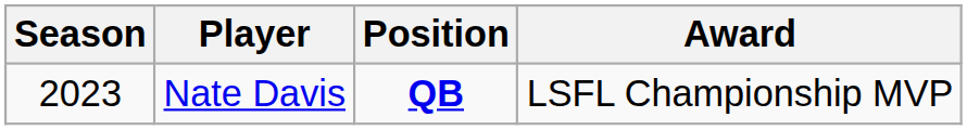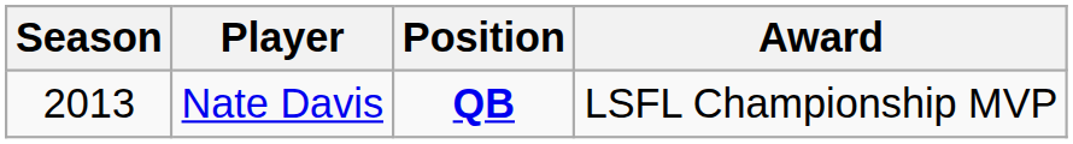Nate Davis | Season: 2023 -> 2013
